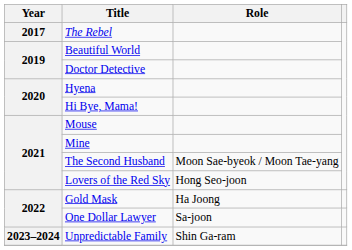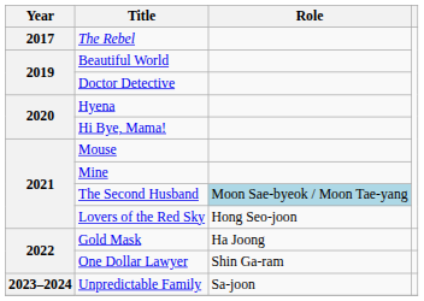The Second Husband | Role: no background -> lightblue background
One Dollar Lawyer | Role: Sa-joon -> Shin Ga-ram
Unpredictable Family | Role: Shin Ga-ram -> Sa-joon
